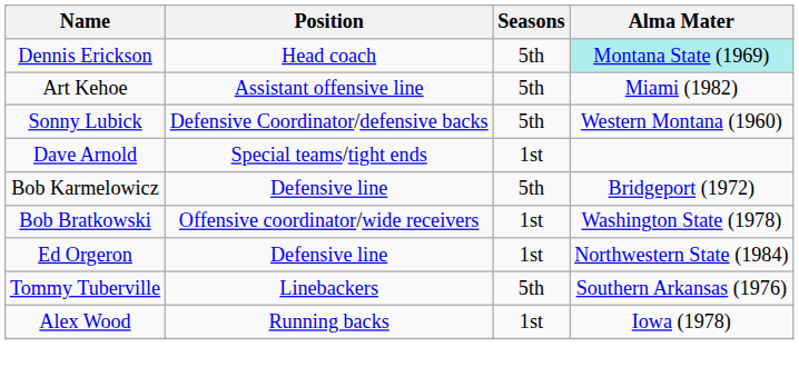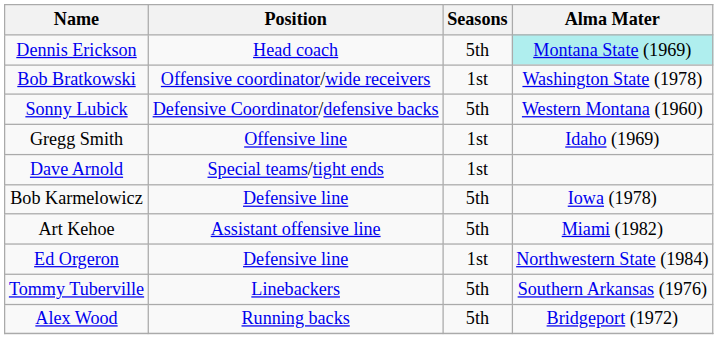rows swapped: Bob Bratkowski <-> Art Kehoe
+ row: Gregg Smith | Offensive line | 1st | Idaho (1969)
Bob Karmelowicz | Alma Mater: Bridgeport (1972) -> Iowa (1978)
Alex Wood | Seasons: 1st -> 5th
Alex Wood | Alma Mater: Iowa (1978) -> Bridgeport (1972)
